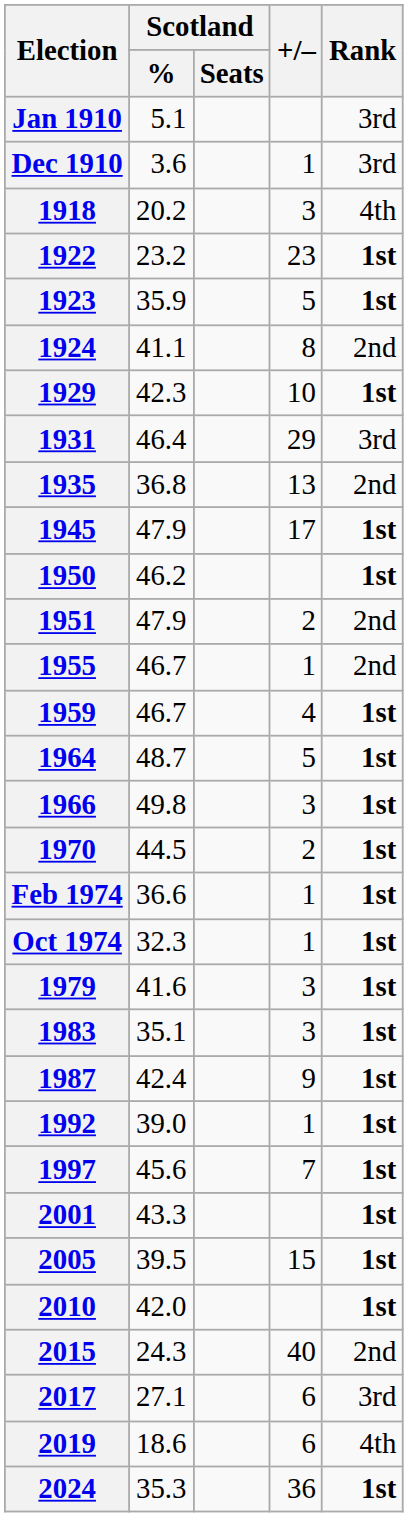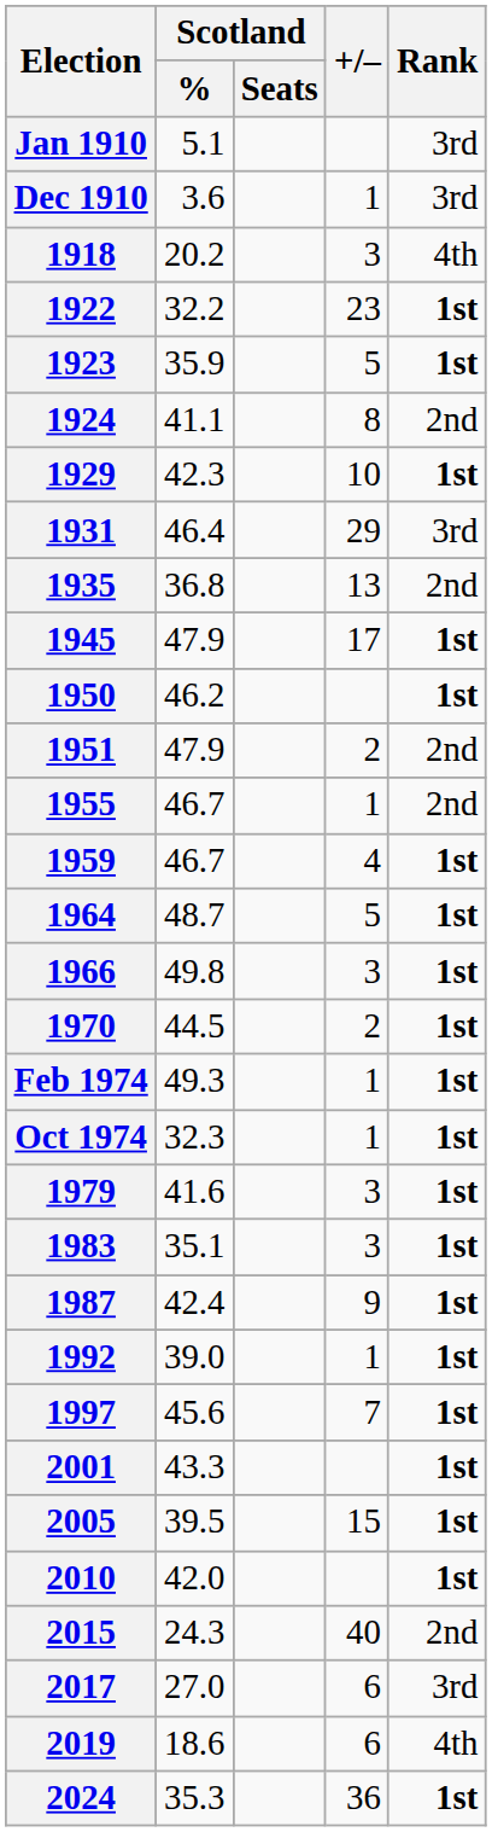1922 | Scotland / %: 23.2 -> 32.2
Feb 1974 | Scotland / %: 36.6 -> 49.3
2017 | Scotland / %: 27.1 -> 27.0
